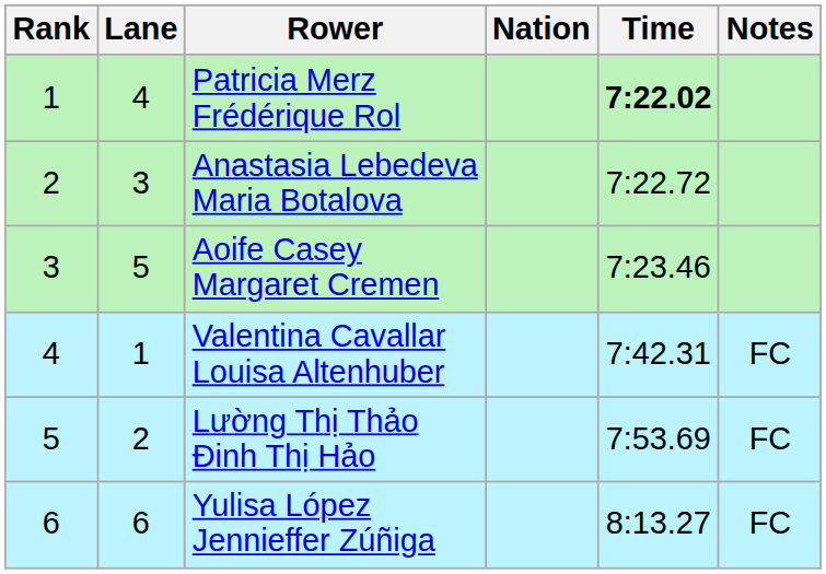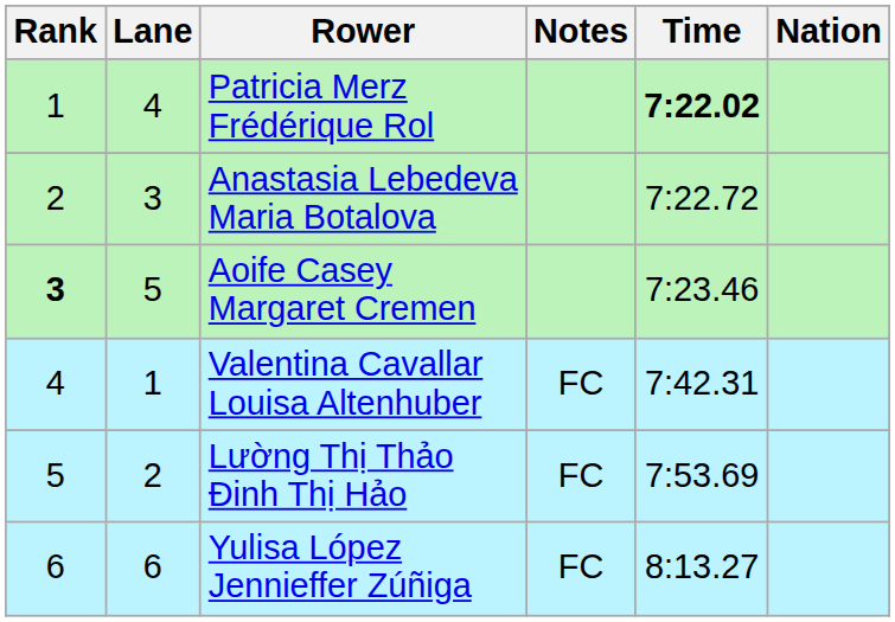columns swapped: Nation <-> Notes
Aoife Casey Margaret Cremen | Rank: normal -> bold
